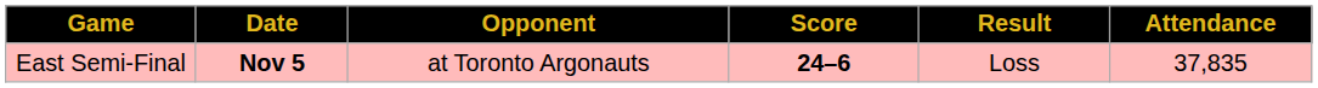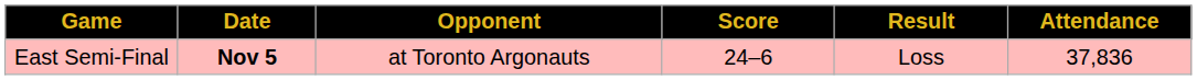East Semi-Final | Score: bold -> normal
East Semi-Final | Attendance: 37,835 -> 37,836
